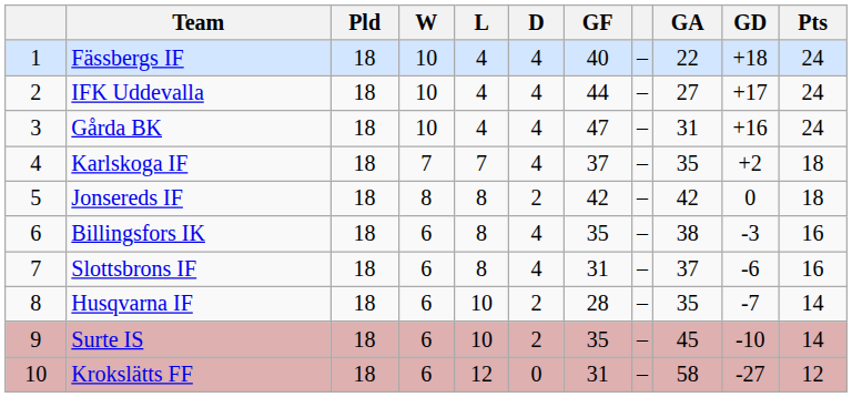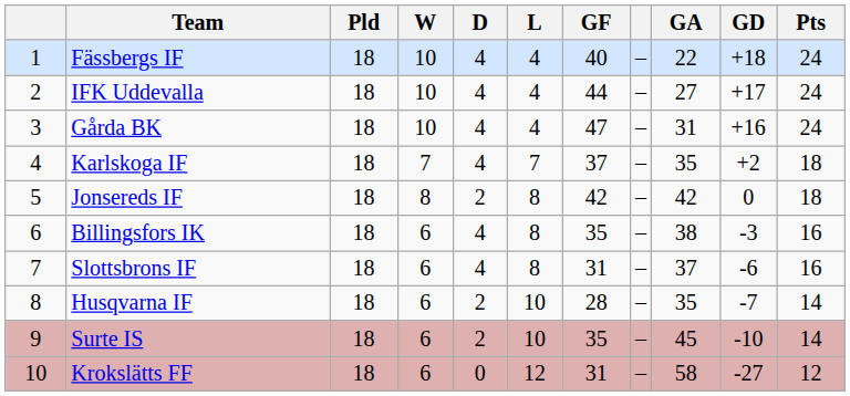columns swapped: D <-> L
